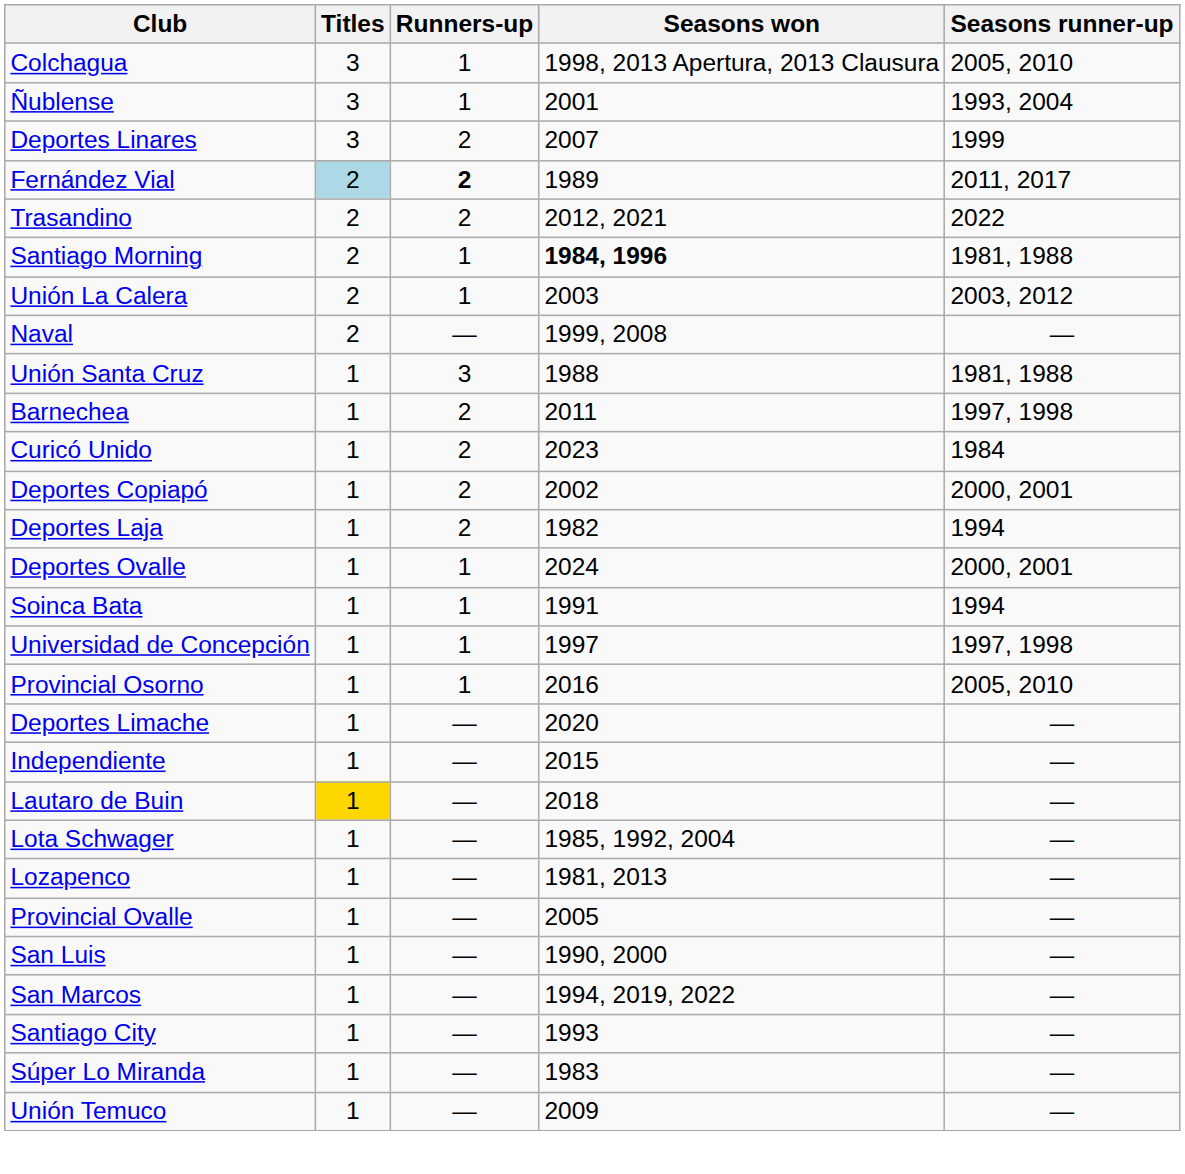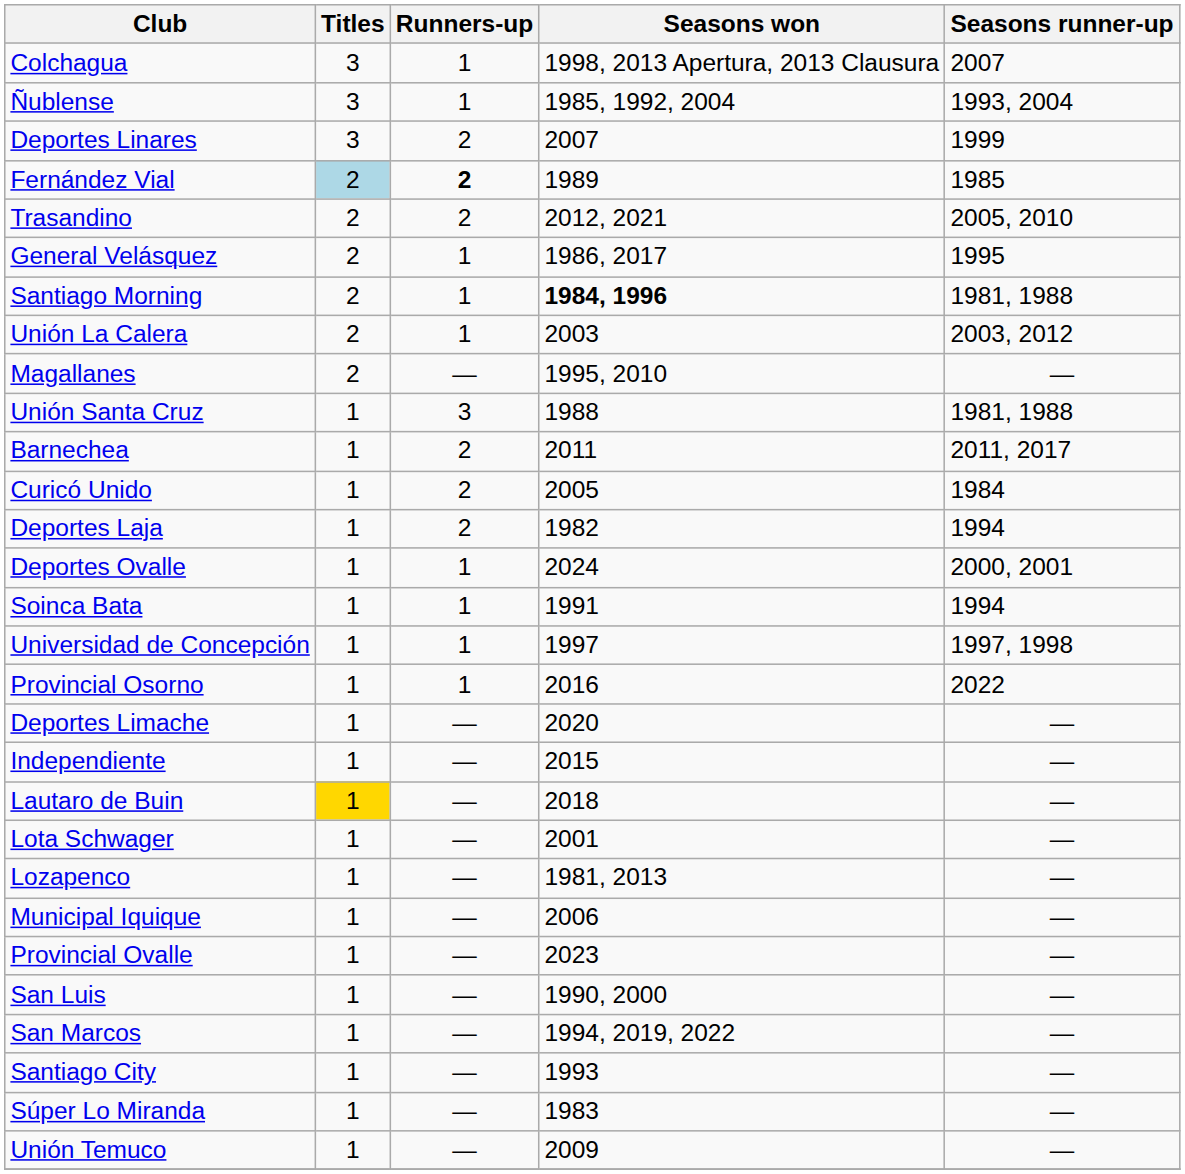Colchagua | Seasons runner-up: 2005, 2010 -> 2007
Ñublense | Seasons won: 2001 -> 1985, 1992, 2004
Fernández Vial | Seasons runner-up: 2011, 2017 -> 1985
Trasandino | Seasons runner-up: 2022 -> 2005, 2010
+ row: General Velásquez | 2 | 1 | 1986, 2017 | 1995
+ row: Magallanes | 2 | — | 1995, 2010 | —
- row: Naval | 2 | — | 1999, 2008 | —
Barnechea | Seasons runner-up: 1997, 1998 -> 2011, 2017
Curicó Unido | Seasons won: 2023 -> 2005
- row: Deportes Copiapó | 1 | 2 | 2002 | 2000, 2001
Provincial Osorno | Seasons runner-up: 2005, 2010 -> 2022
Lota Schwager | Seasons won: 1985, 1992, 2004 -> 2001
+ row: Municipal Iquique | 1 | — | 2006 | —
Provincial Ovalle | Seasons won: 2005 -> 2023
